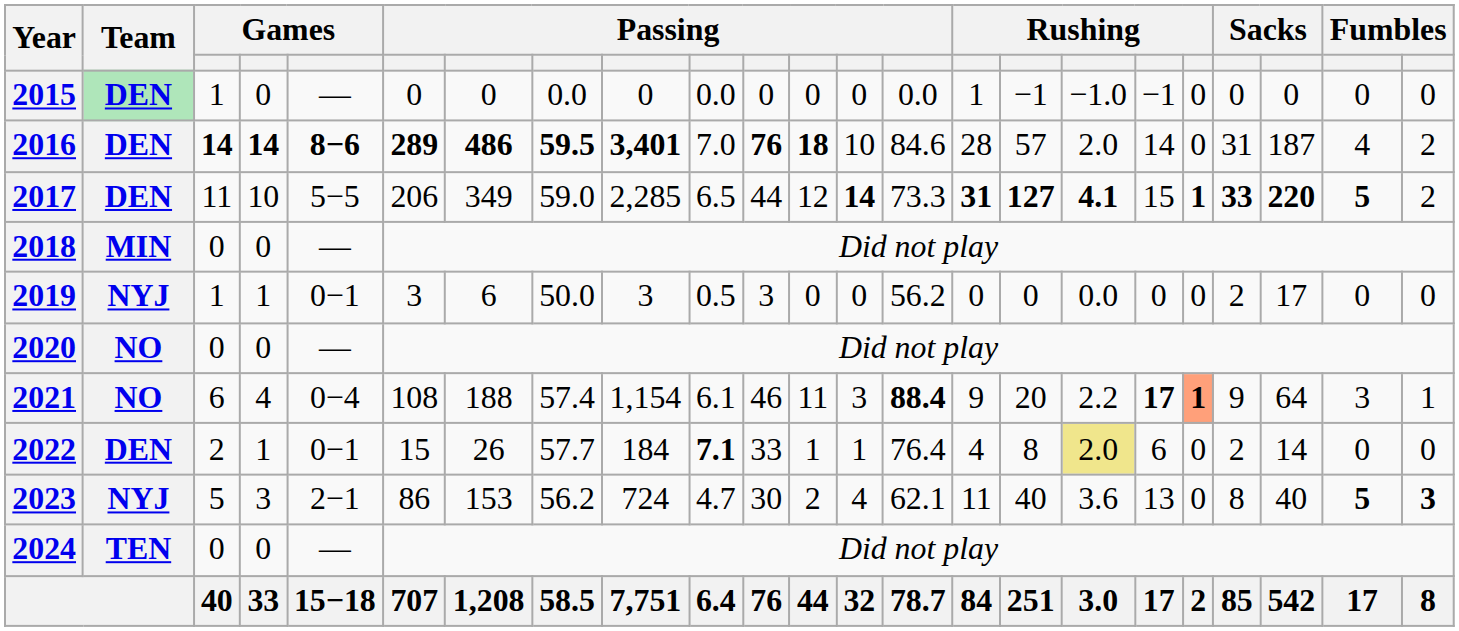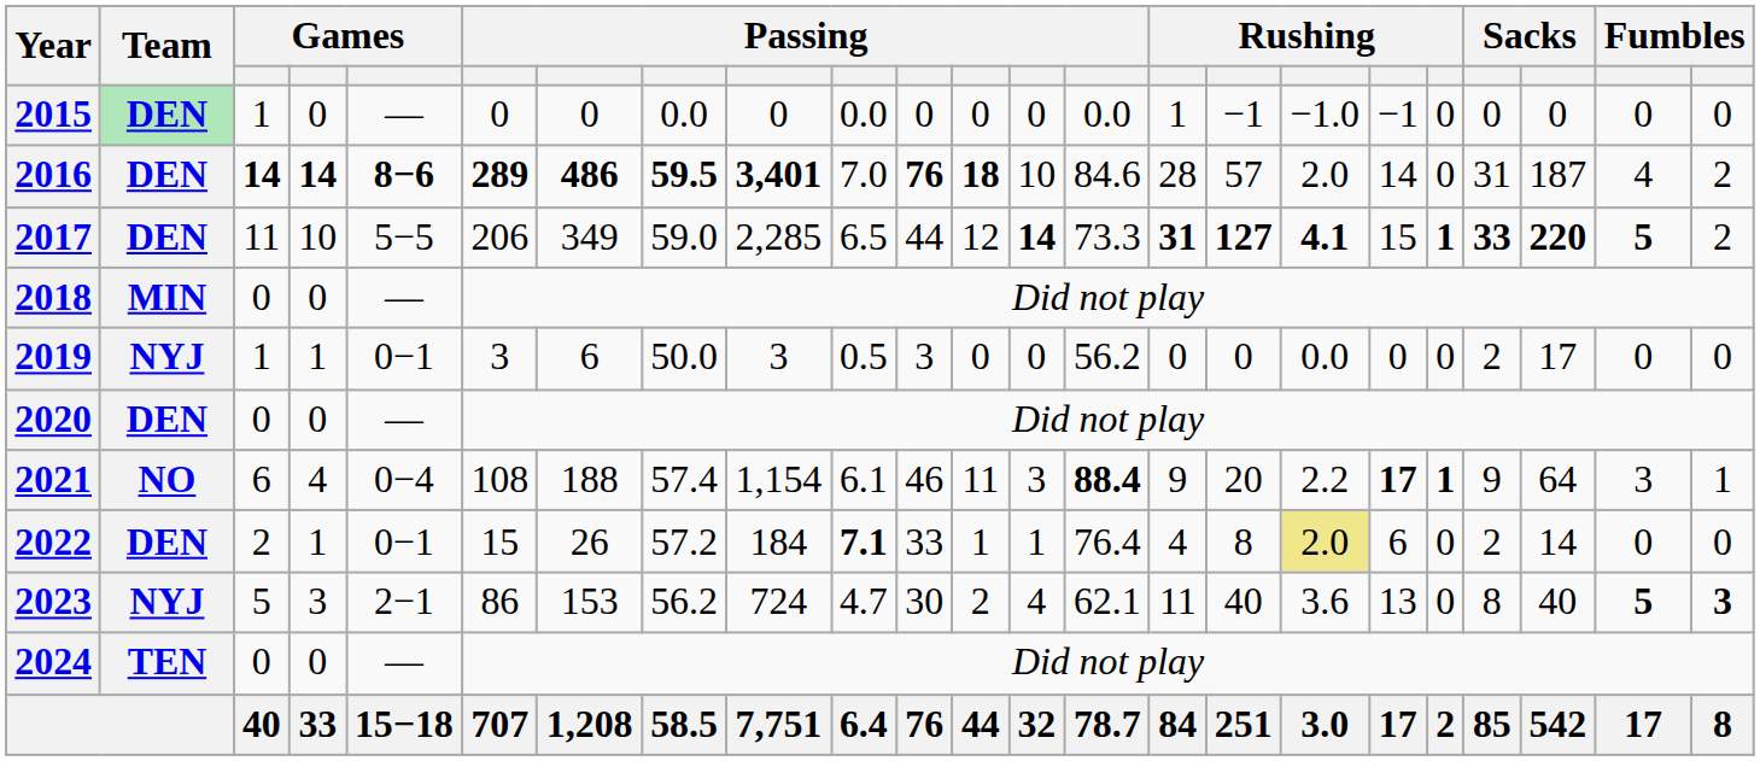2020 | Team: NO -> DEN
2021 | column 19: lightsalmon background -> no background
2022 | column 8: 57.7 -> 57.2
